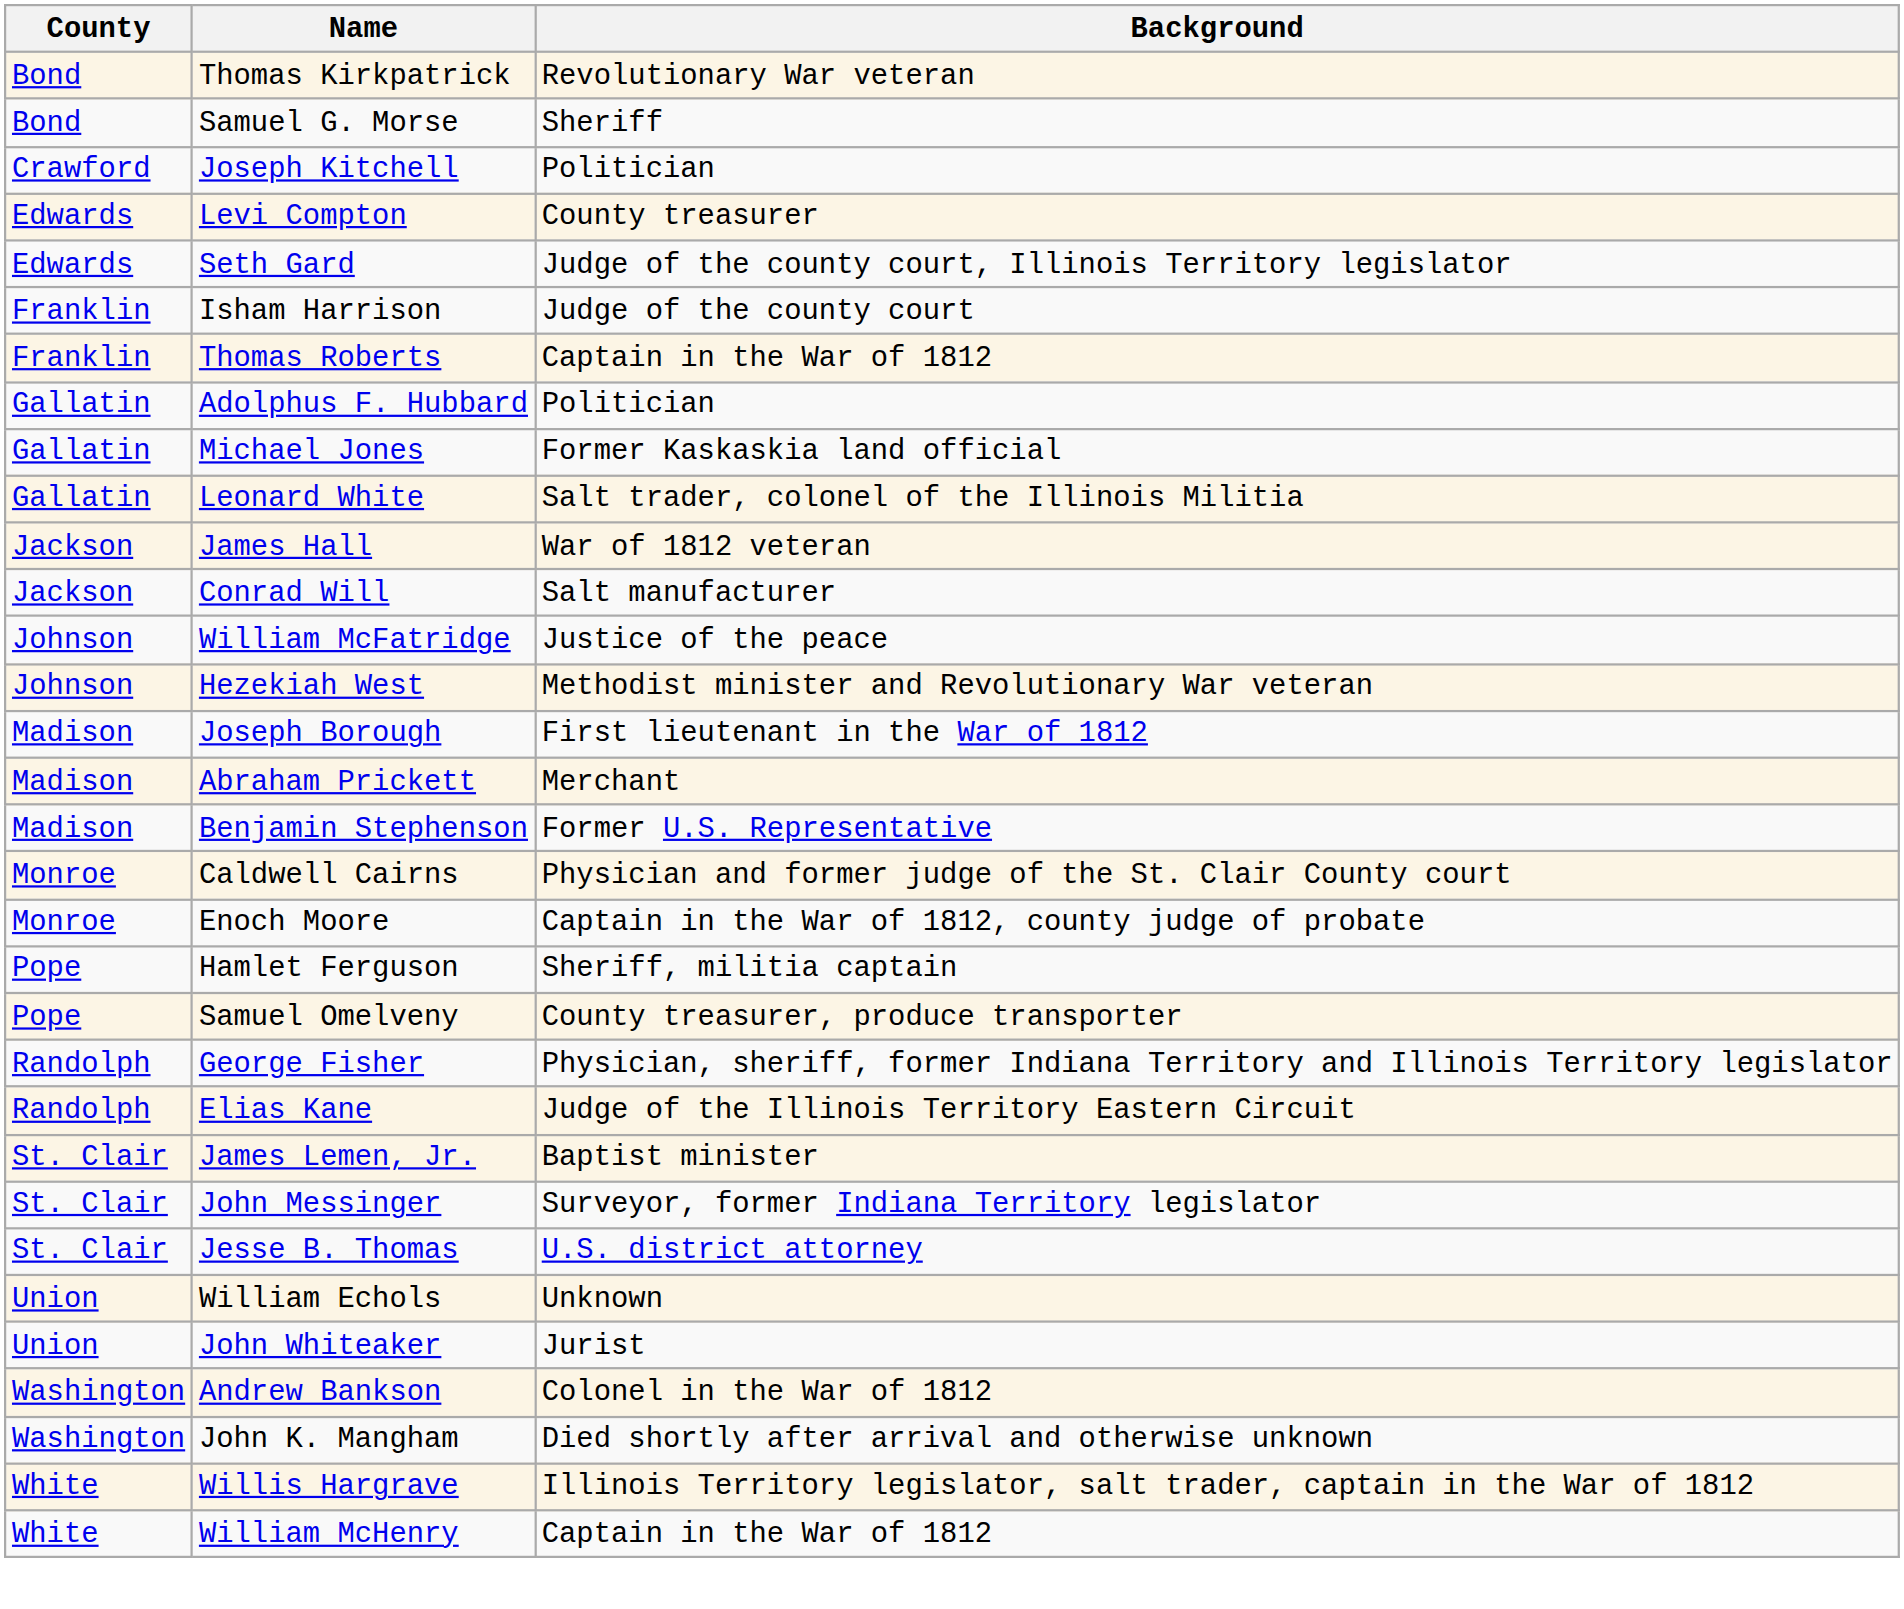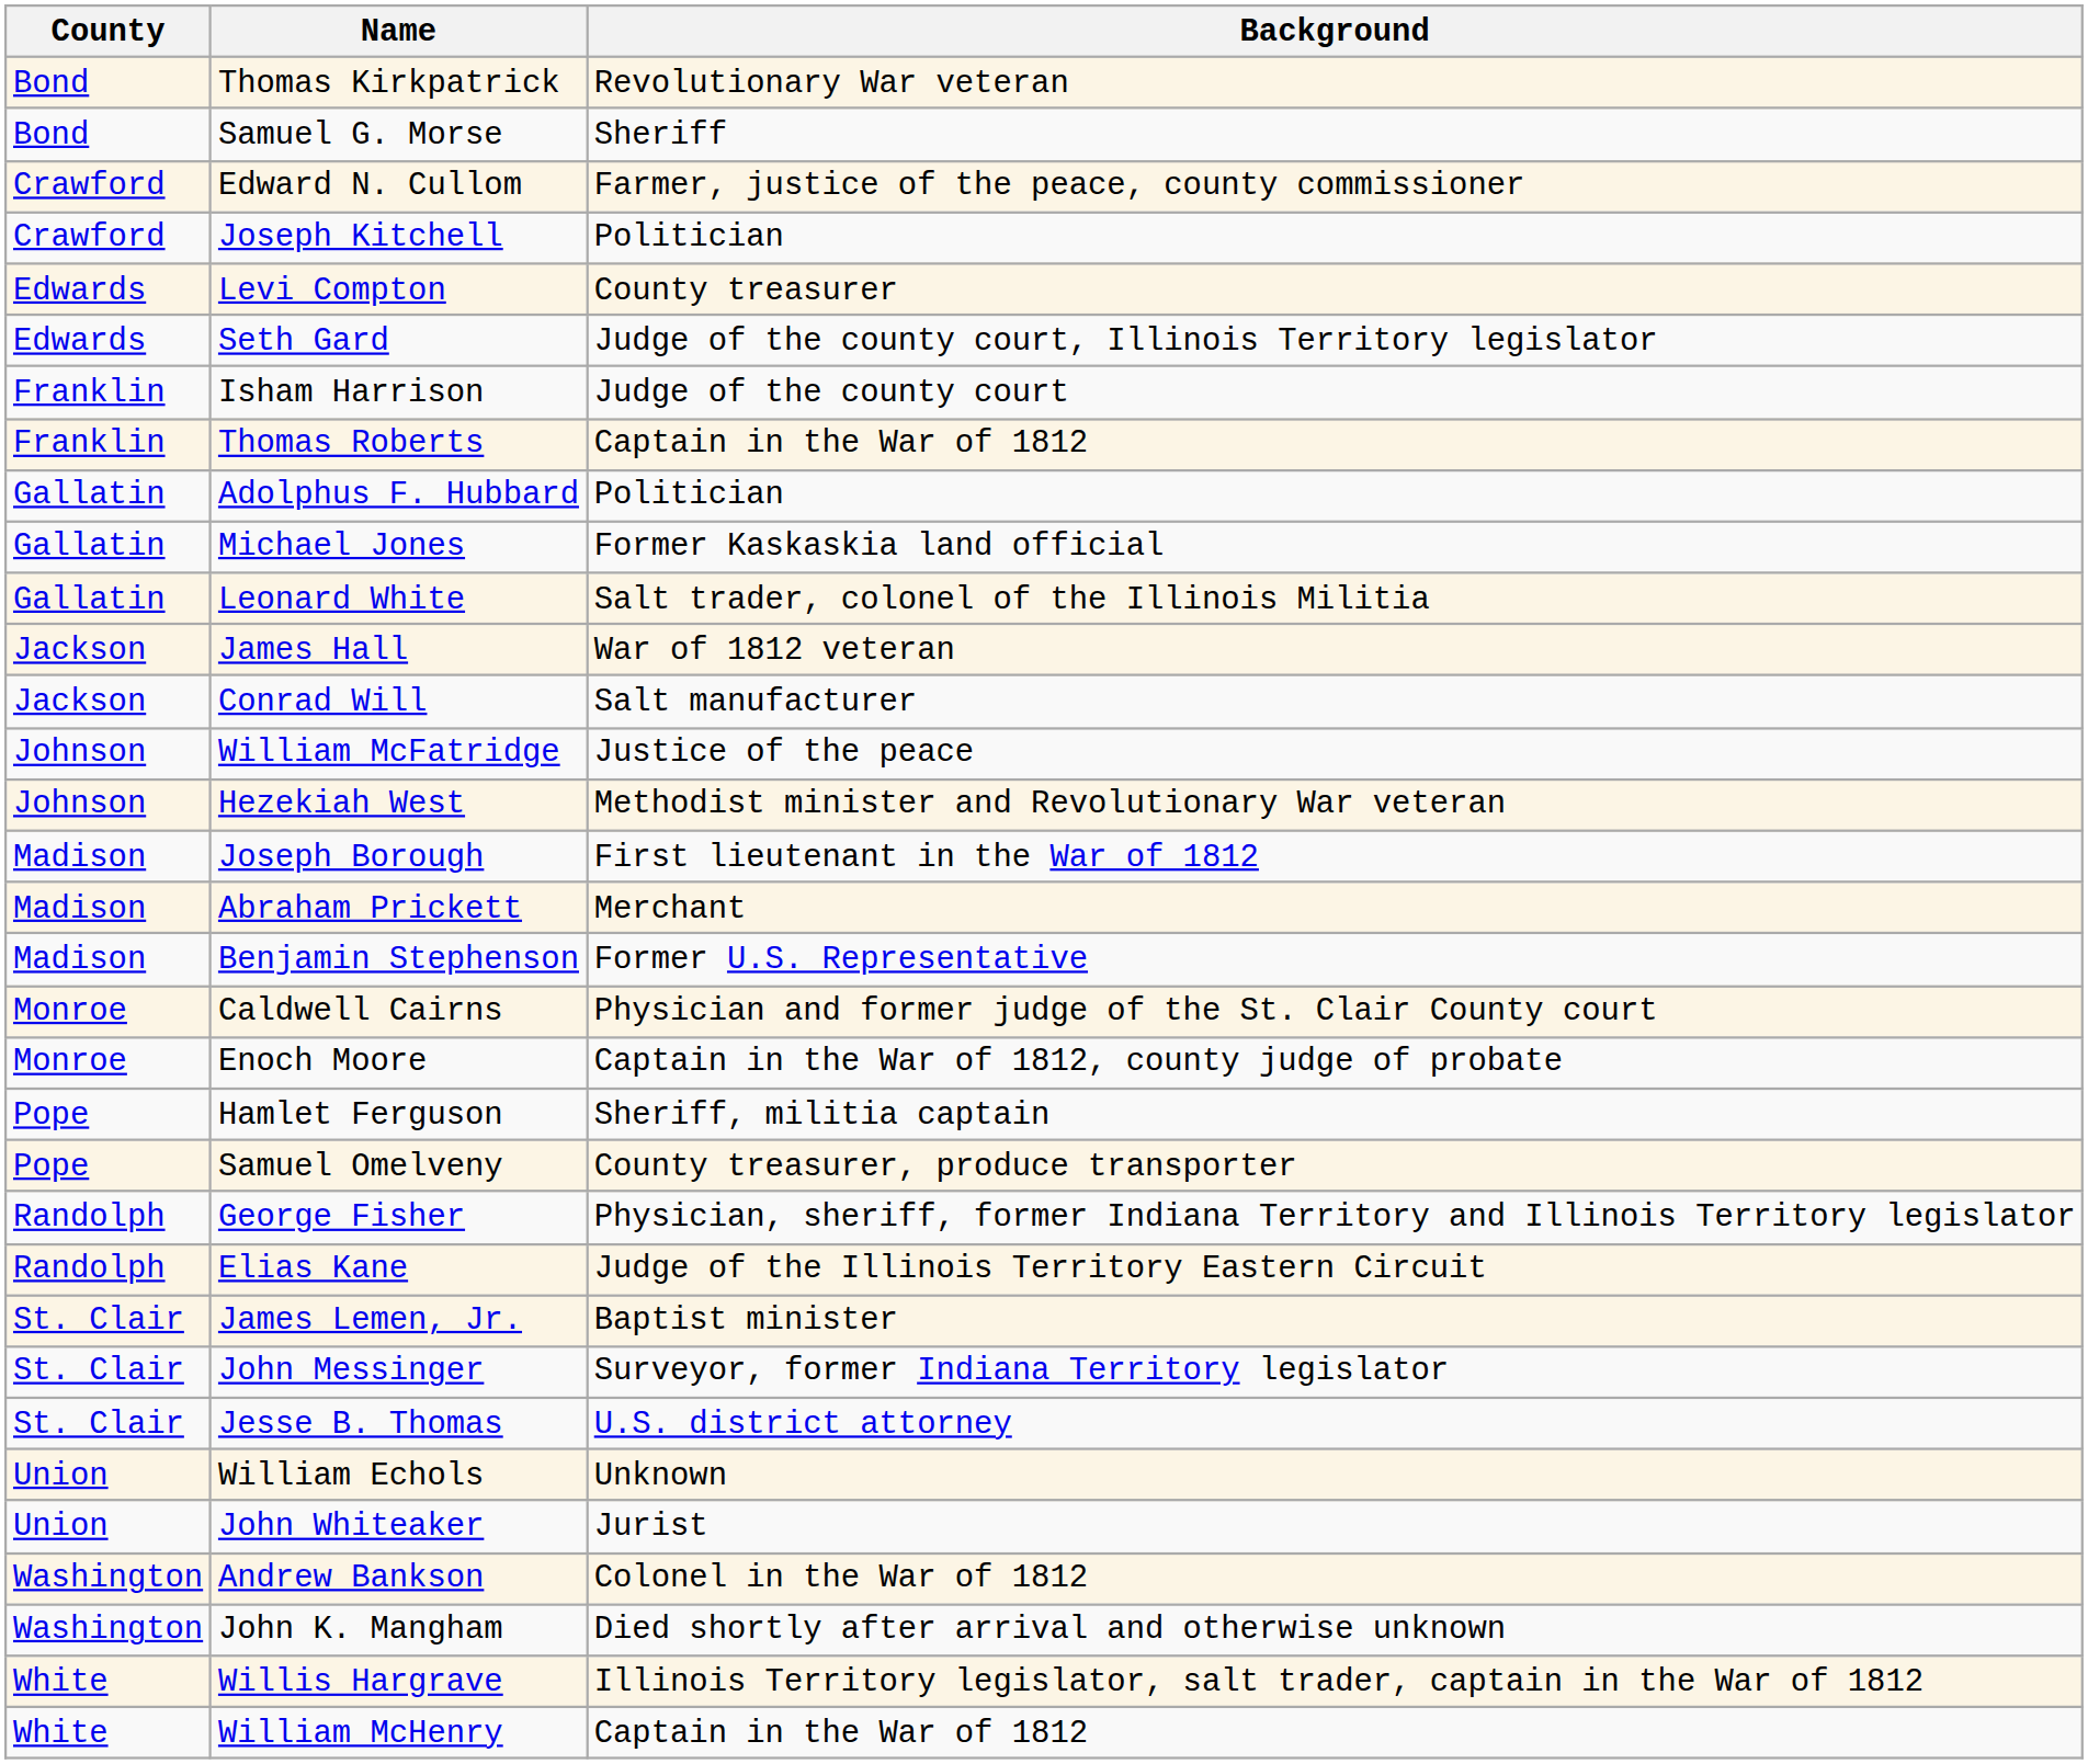+ row: Crawford | Edward N. Cullom | Farmer, justice of the peace, county commissioner
